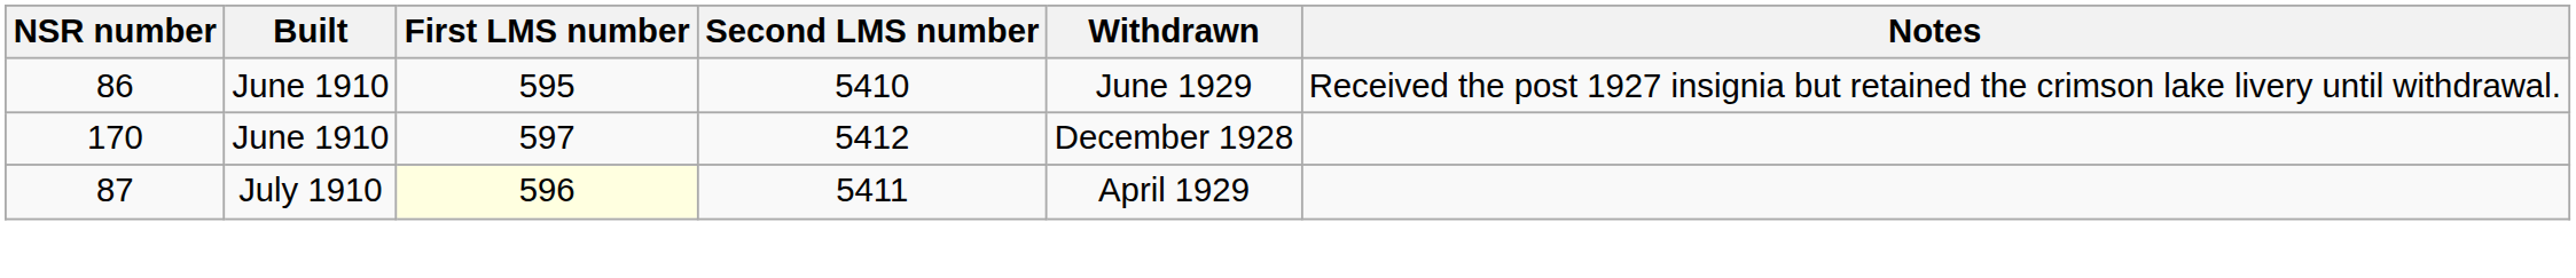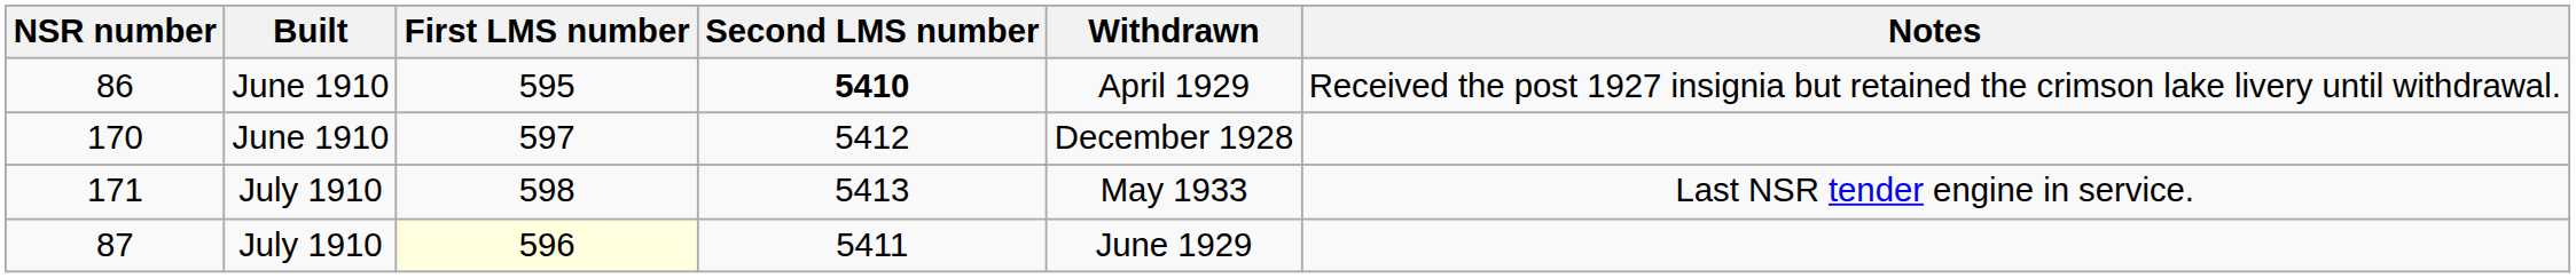86 | Second LMS number: normal -> bold
86 | Withdrawn: June 1929 -> April 1929
+ row: 171 | July 1910 | 598 | 5413 | May 1933 | Last NSR tender engine in service.
87 | Withdrawn: April 1929 -> June 1929
